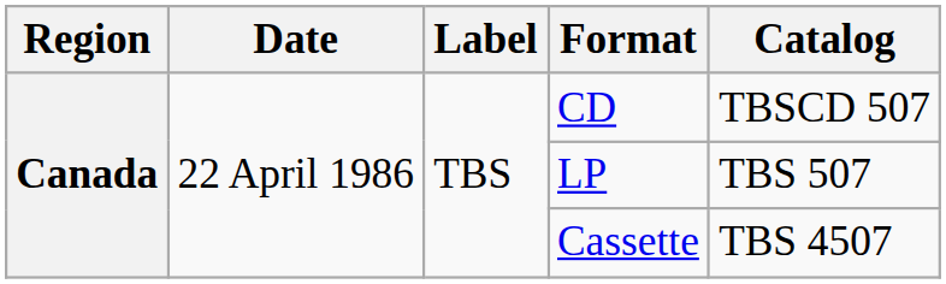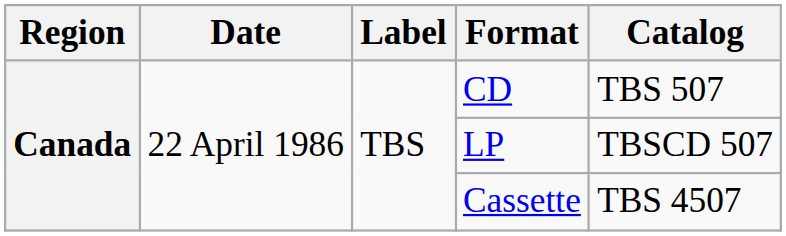CD | Catalog: TBSCD 507 -> TBS 507
LP | Catalog: TBS 507 -> TBSCD 507
